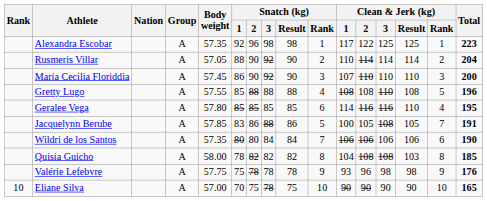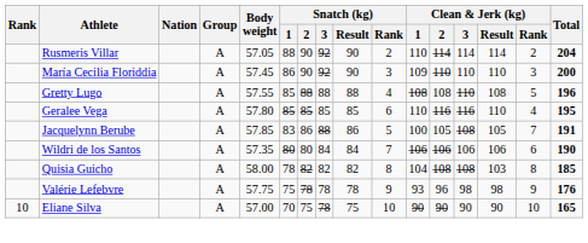- row: Alexandra Escobar | A | 57.35 | 92 | 96 | 98 | 98 | 1 | 117 | 122 | 125 | 125 | 1 | 223
María Cecilia Floriddia | Clean & Jerk (kg) / 1: 107 -> 109
Geralee Vega | Clean & Jerk (kg) / 1: 114 -> 110
